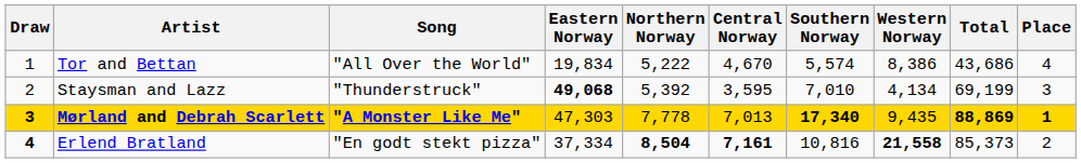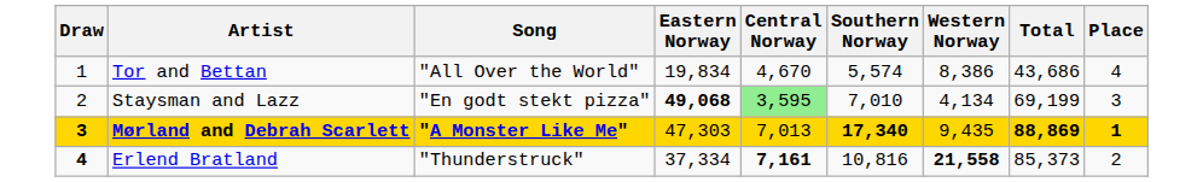- column: Northern Norway | 5,222 | 5,392 | 7,778 | 8,504
Staysman and Lazz | Song: "Thunderstruck" -> "En godt stekt pizza"
Staysman and Lazz | Central Norway: no background -> lightgreen background
Erlend Bratland | Song: "En godt stekt pizza" -> "Thunderstruck"
